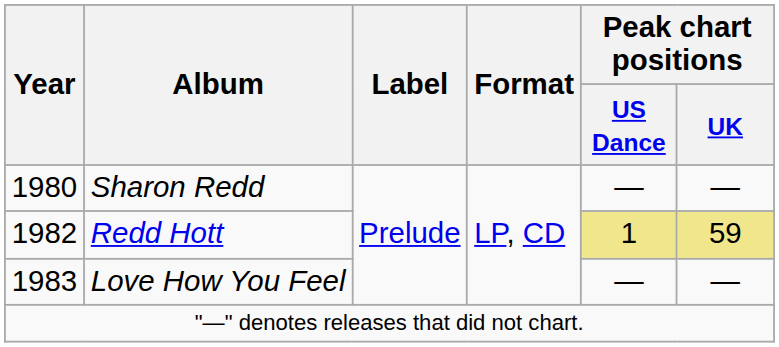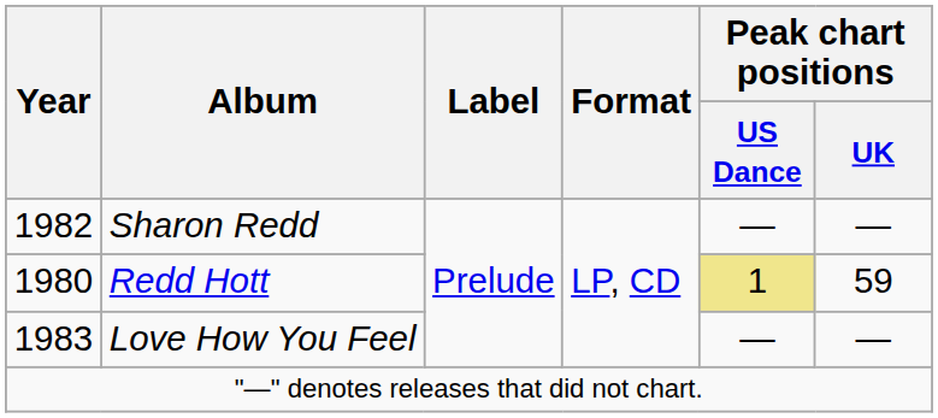Sharon Redd | Year: 1980 -> 1982
Redd Hott | Year: 1982 -> 1980
Redd Hott | Peak chart positions / UK: khaki background -> no background
